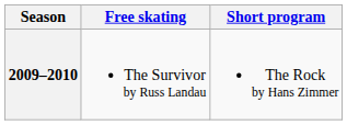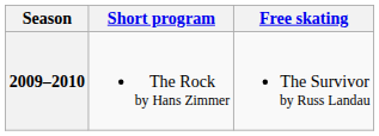columns swapped: Short program <-> Free skating
